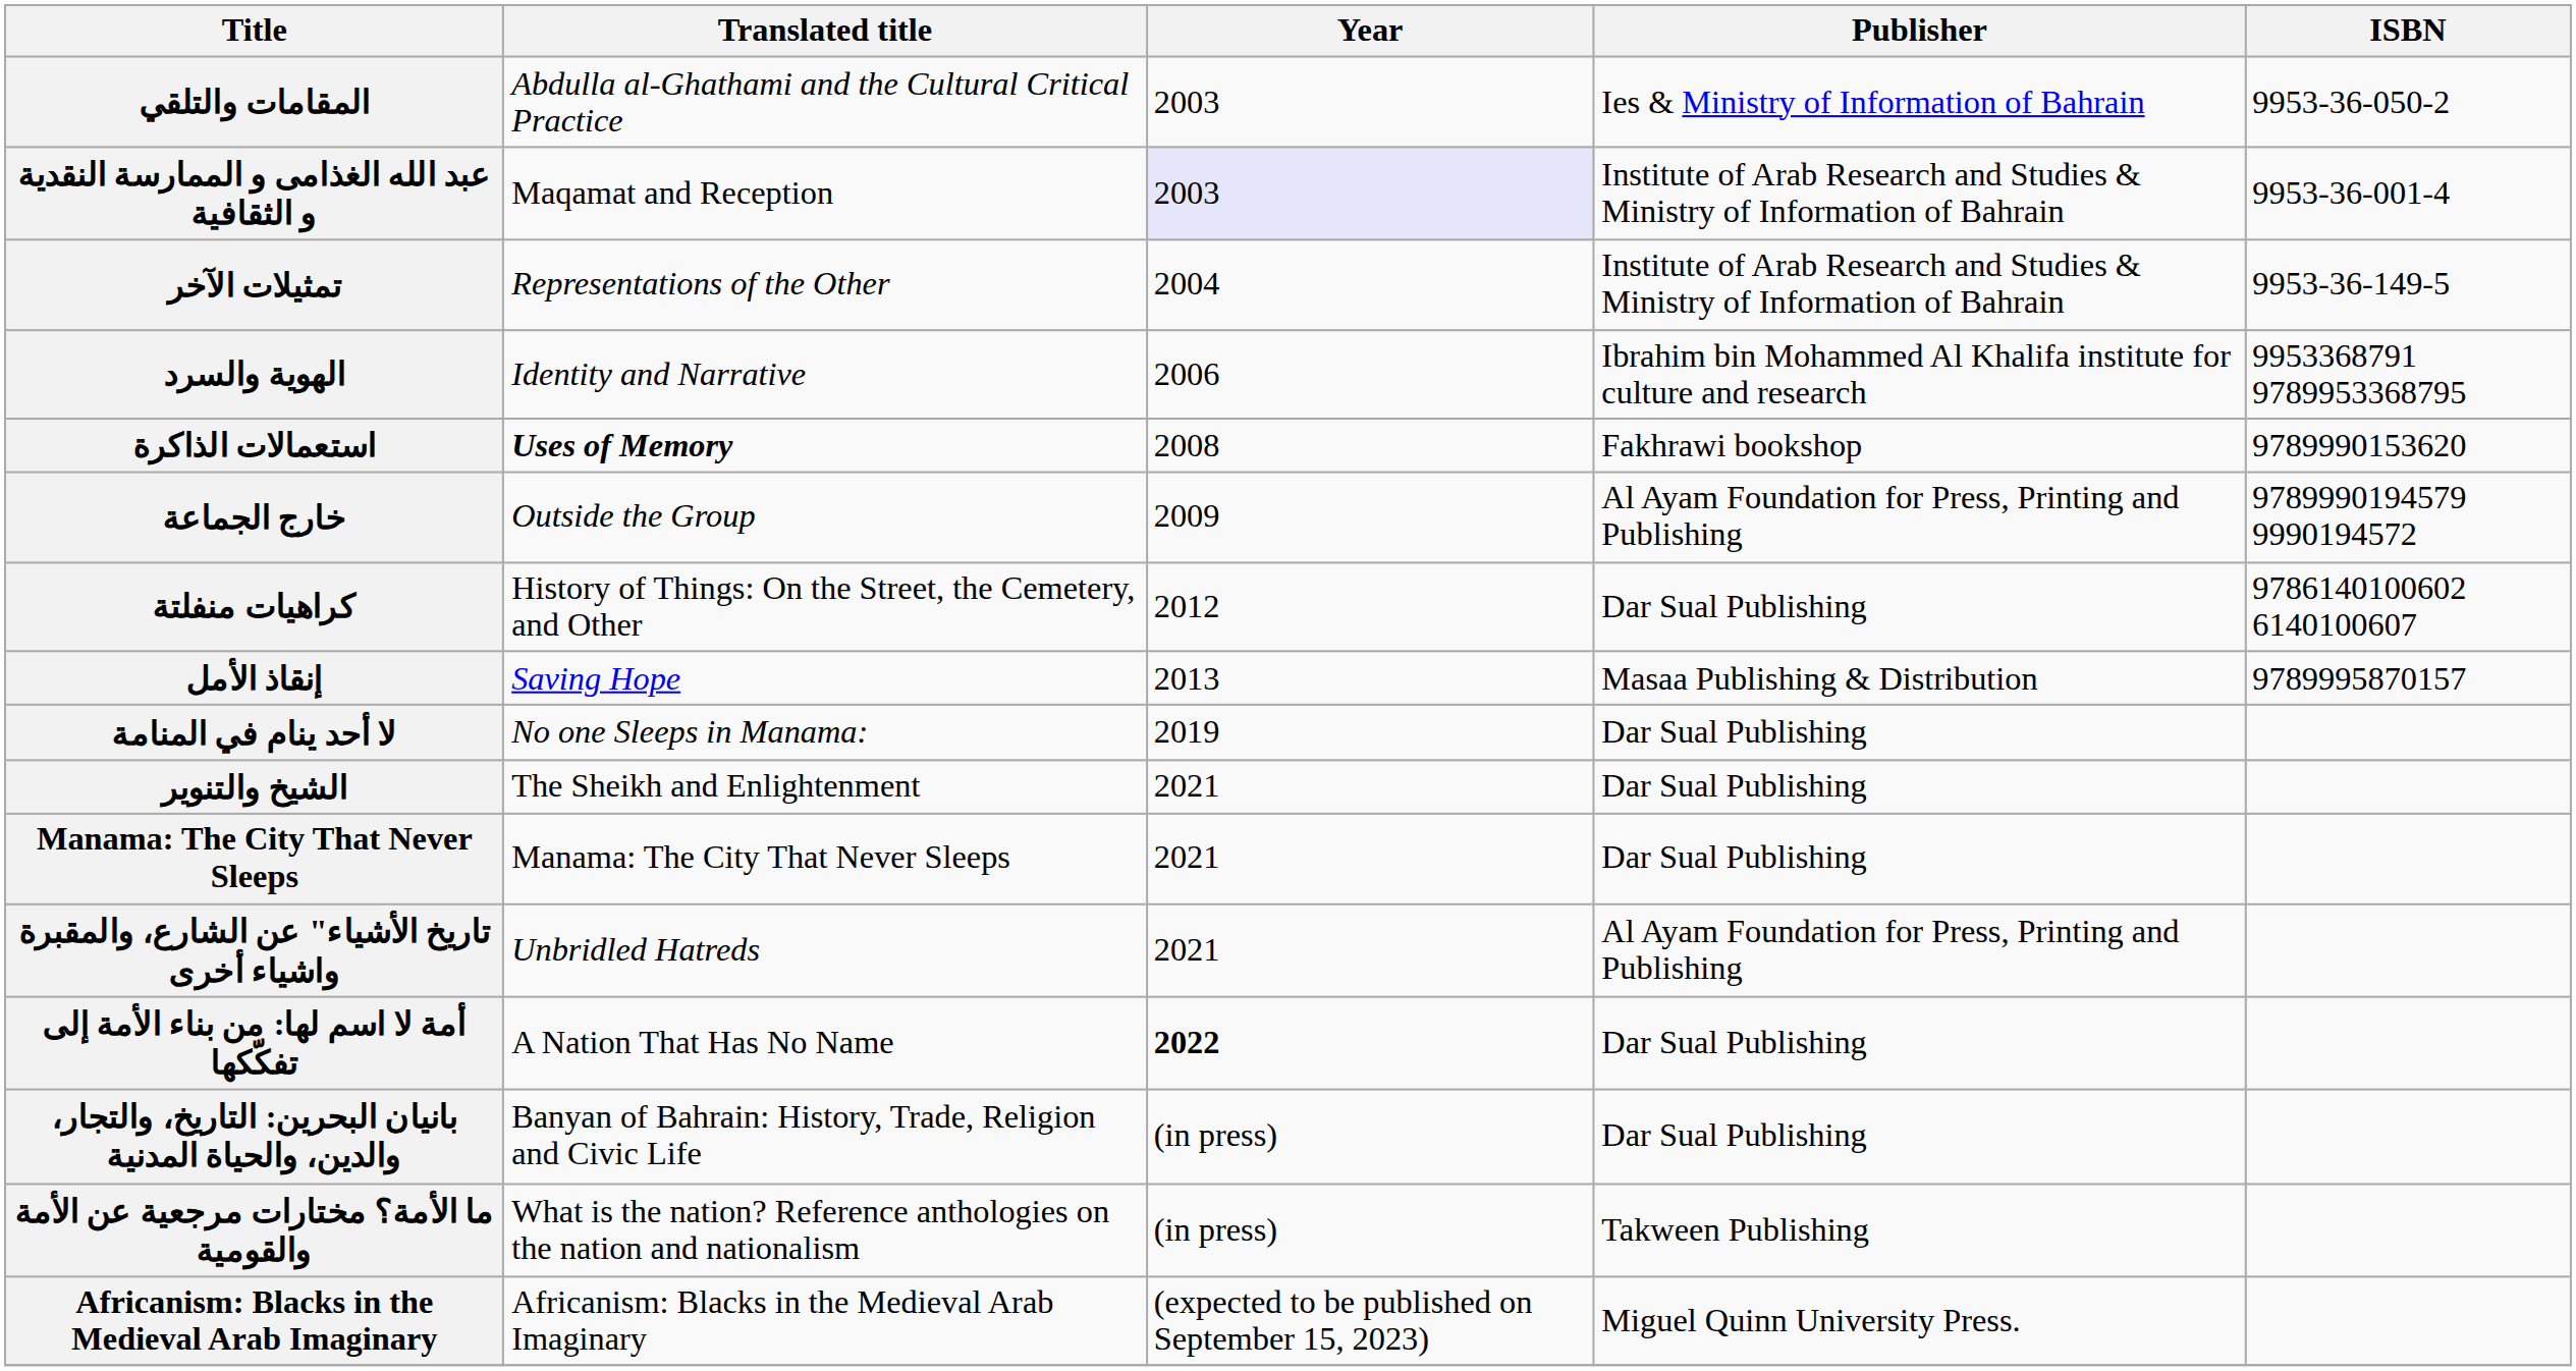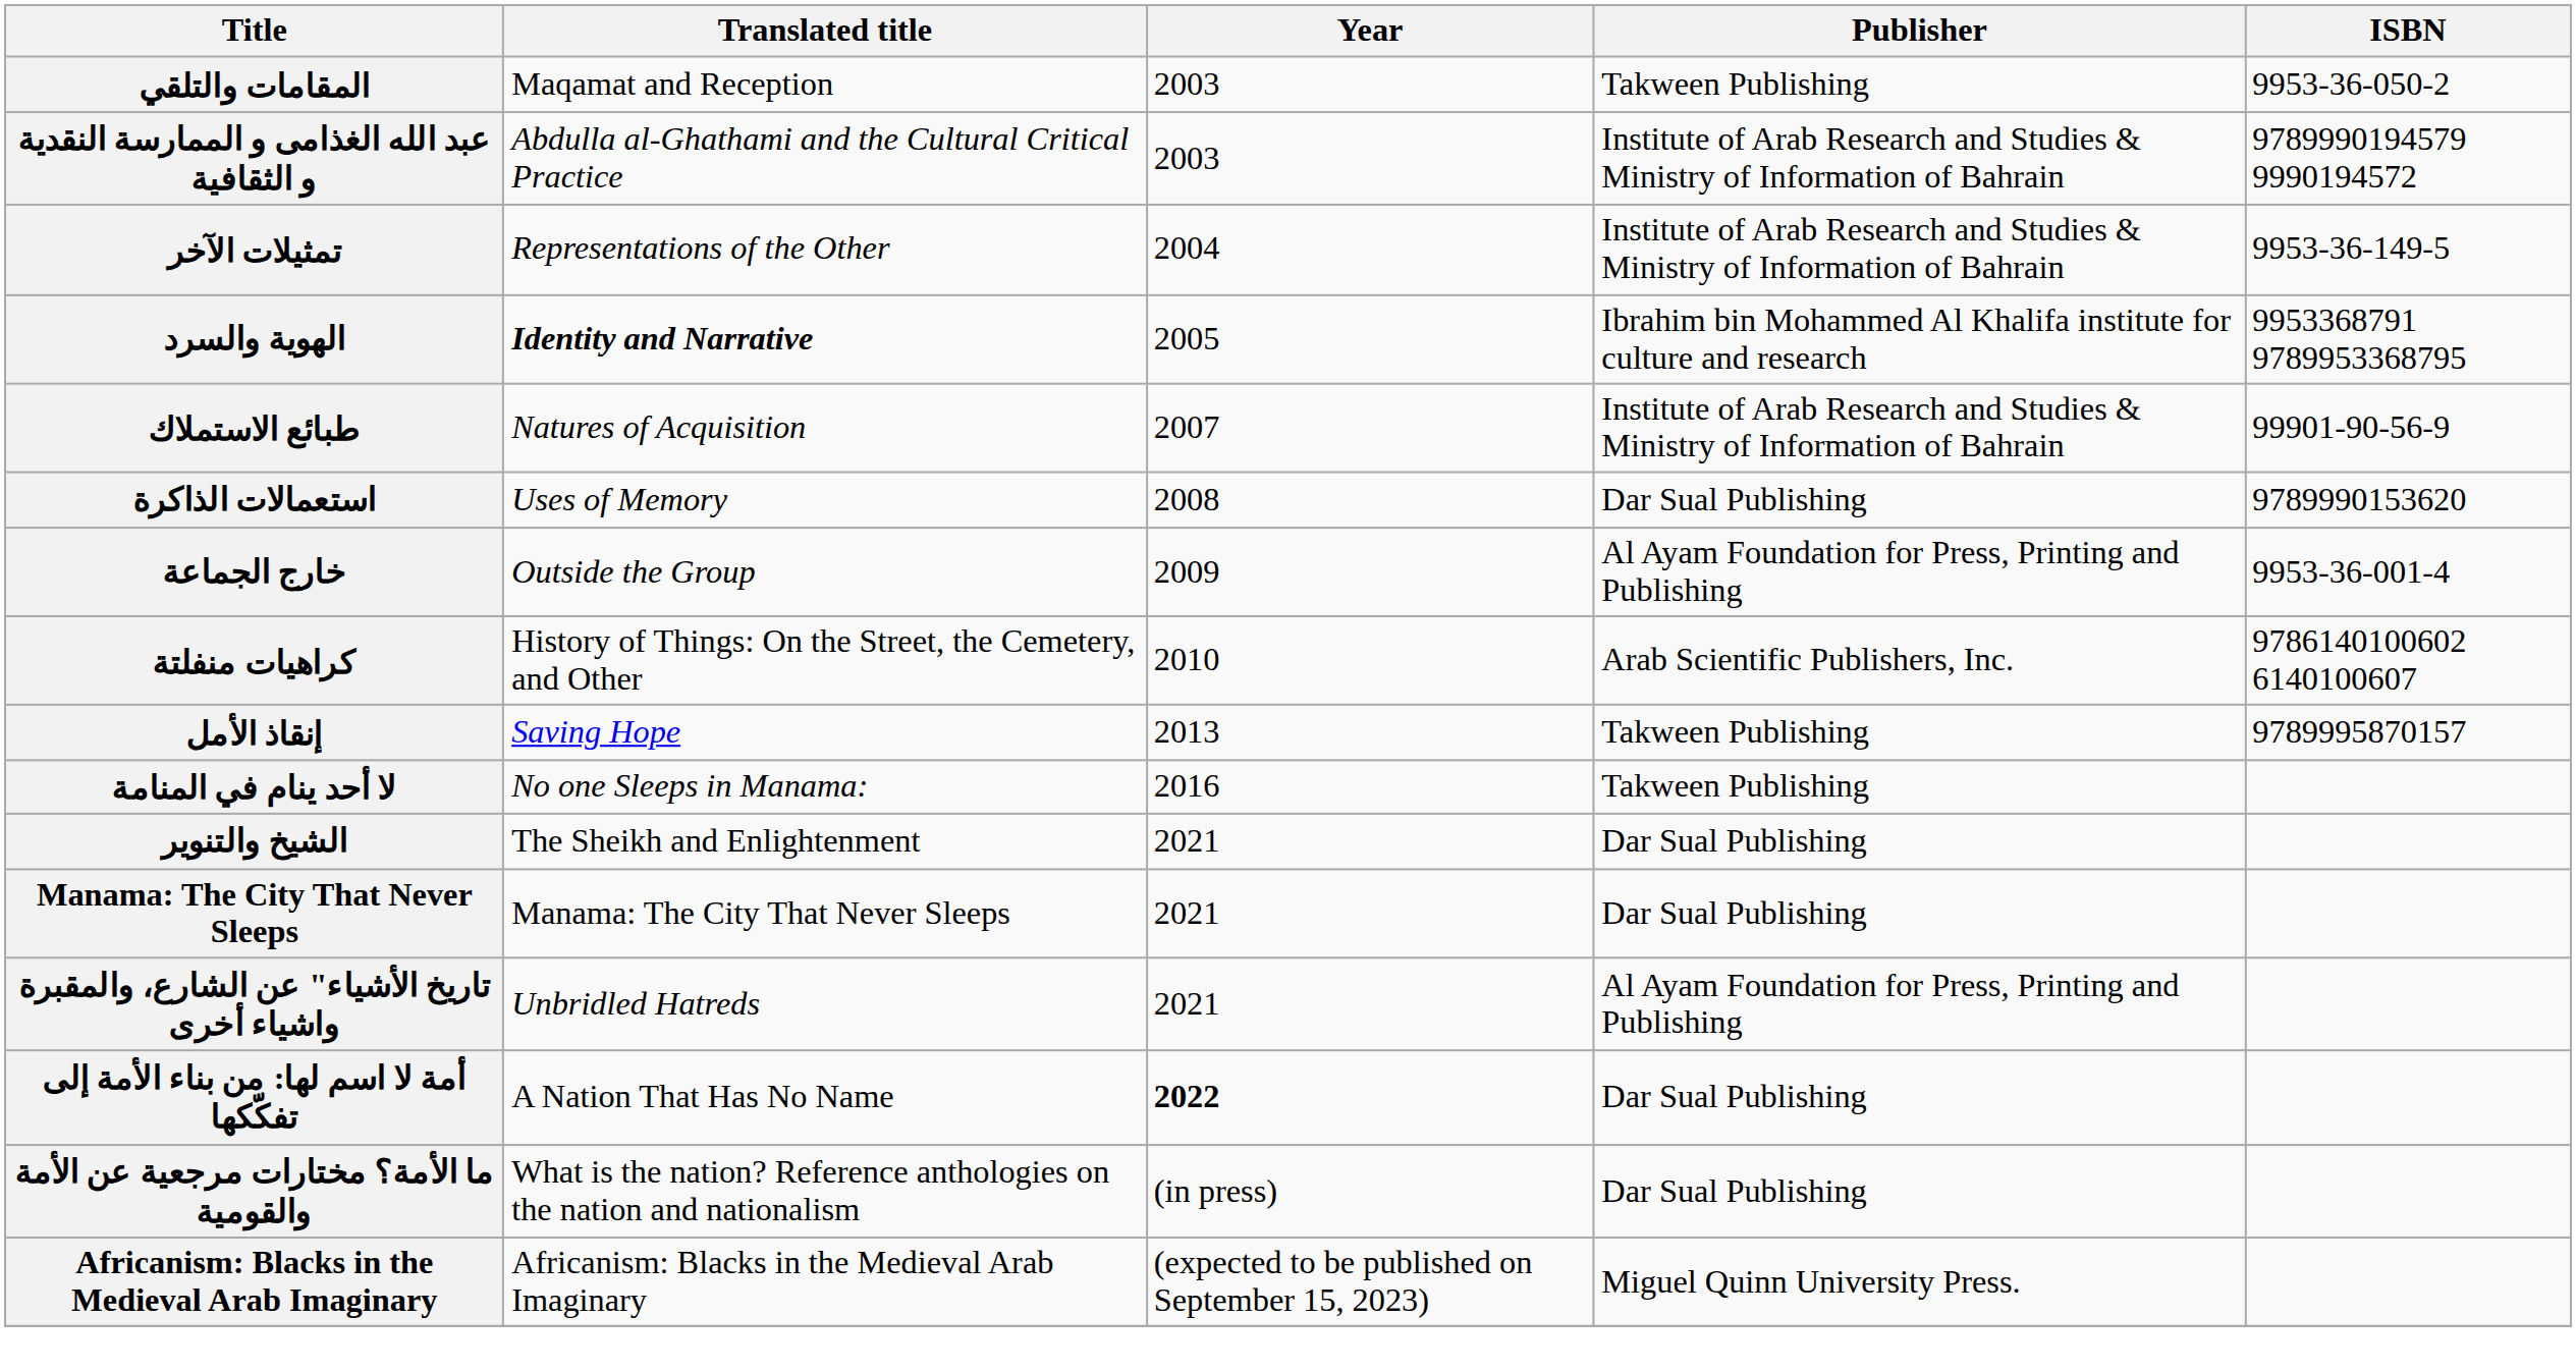المقامات والتلقي | Translated title: Abdulla al-Ghathami and the Cultural Critical Practice -> Maqamat and Reception
المقامات والتلقي | Publisher: Ies & Ministry of Information of Bahrain -> Takween Publishing
عبد الله الغذامى و الممارسة النقدية و الثقافية | Translated title: Maqamat and Reception -> Abdulla al-Ghathami and the Cultural Critical Practice
عبد الله الغذامى و الممارسة النقدية و الثقافية | Year: lavender background -> no background
عبد الله الغذامى و الممارسة النقدية و الثقافية | ISBN: 9953-36-001-4 -> 9789990194579 9990194572
الهوية والسرد | Translated title: normal -> bold
الهوية والسرد | Year: 2006 -> 2005
+ row: طبائع الاستملاك | Natures of Acquisition | 2007 | Institute of Arab Research and Studies & Ministry of Information of Bahrain | 99901-90-56-9
استعمالات الذاكرة | Translated title: bold -> normal
استعمالات الذاكرة | Publisher: Fakhrawi bookshop -> Dar Sual Publishing
خارج الجماعة | ISBN: 9789990194579 9990194572 -> 9953-36-001-4
كراهيات منفلتة | Year: 2012 -> 2010
كراهيات منفلتة | Publisher: Dar Sual Publishing -> Arab Scientific Publishers, Inc.
إنقاذ الأمل | Publisher: Masaa Publishing & Distribution -> Takween Publishing
لا أحد ينام في المنامة | Year: 2019 -> 2016
لا أحد ينام في المنامة | Publisher: Dar Sual Publishing -> Takween Publishing
- row: بانيان البحرين: التاريخ، والتجار، والدين، والحياة المدنية | Banyan of Bahrain: History, Trade, Religion and Civic Life | (in press) | Dar Sual Publishing
ما الأمة؟ مختارات مرجعية عن الأمة والقومية | Publisher: Takween Publishing -> Dar Sual Publishing
